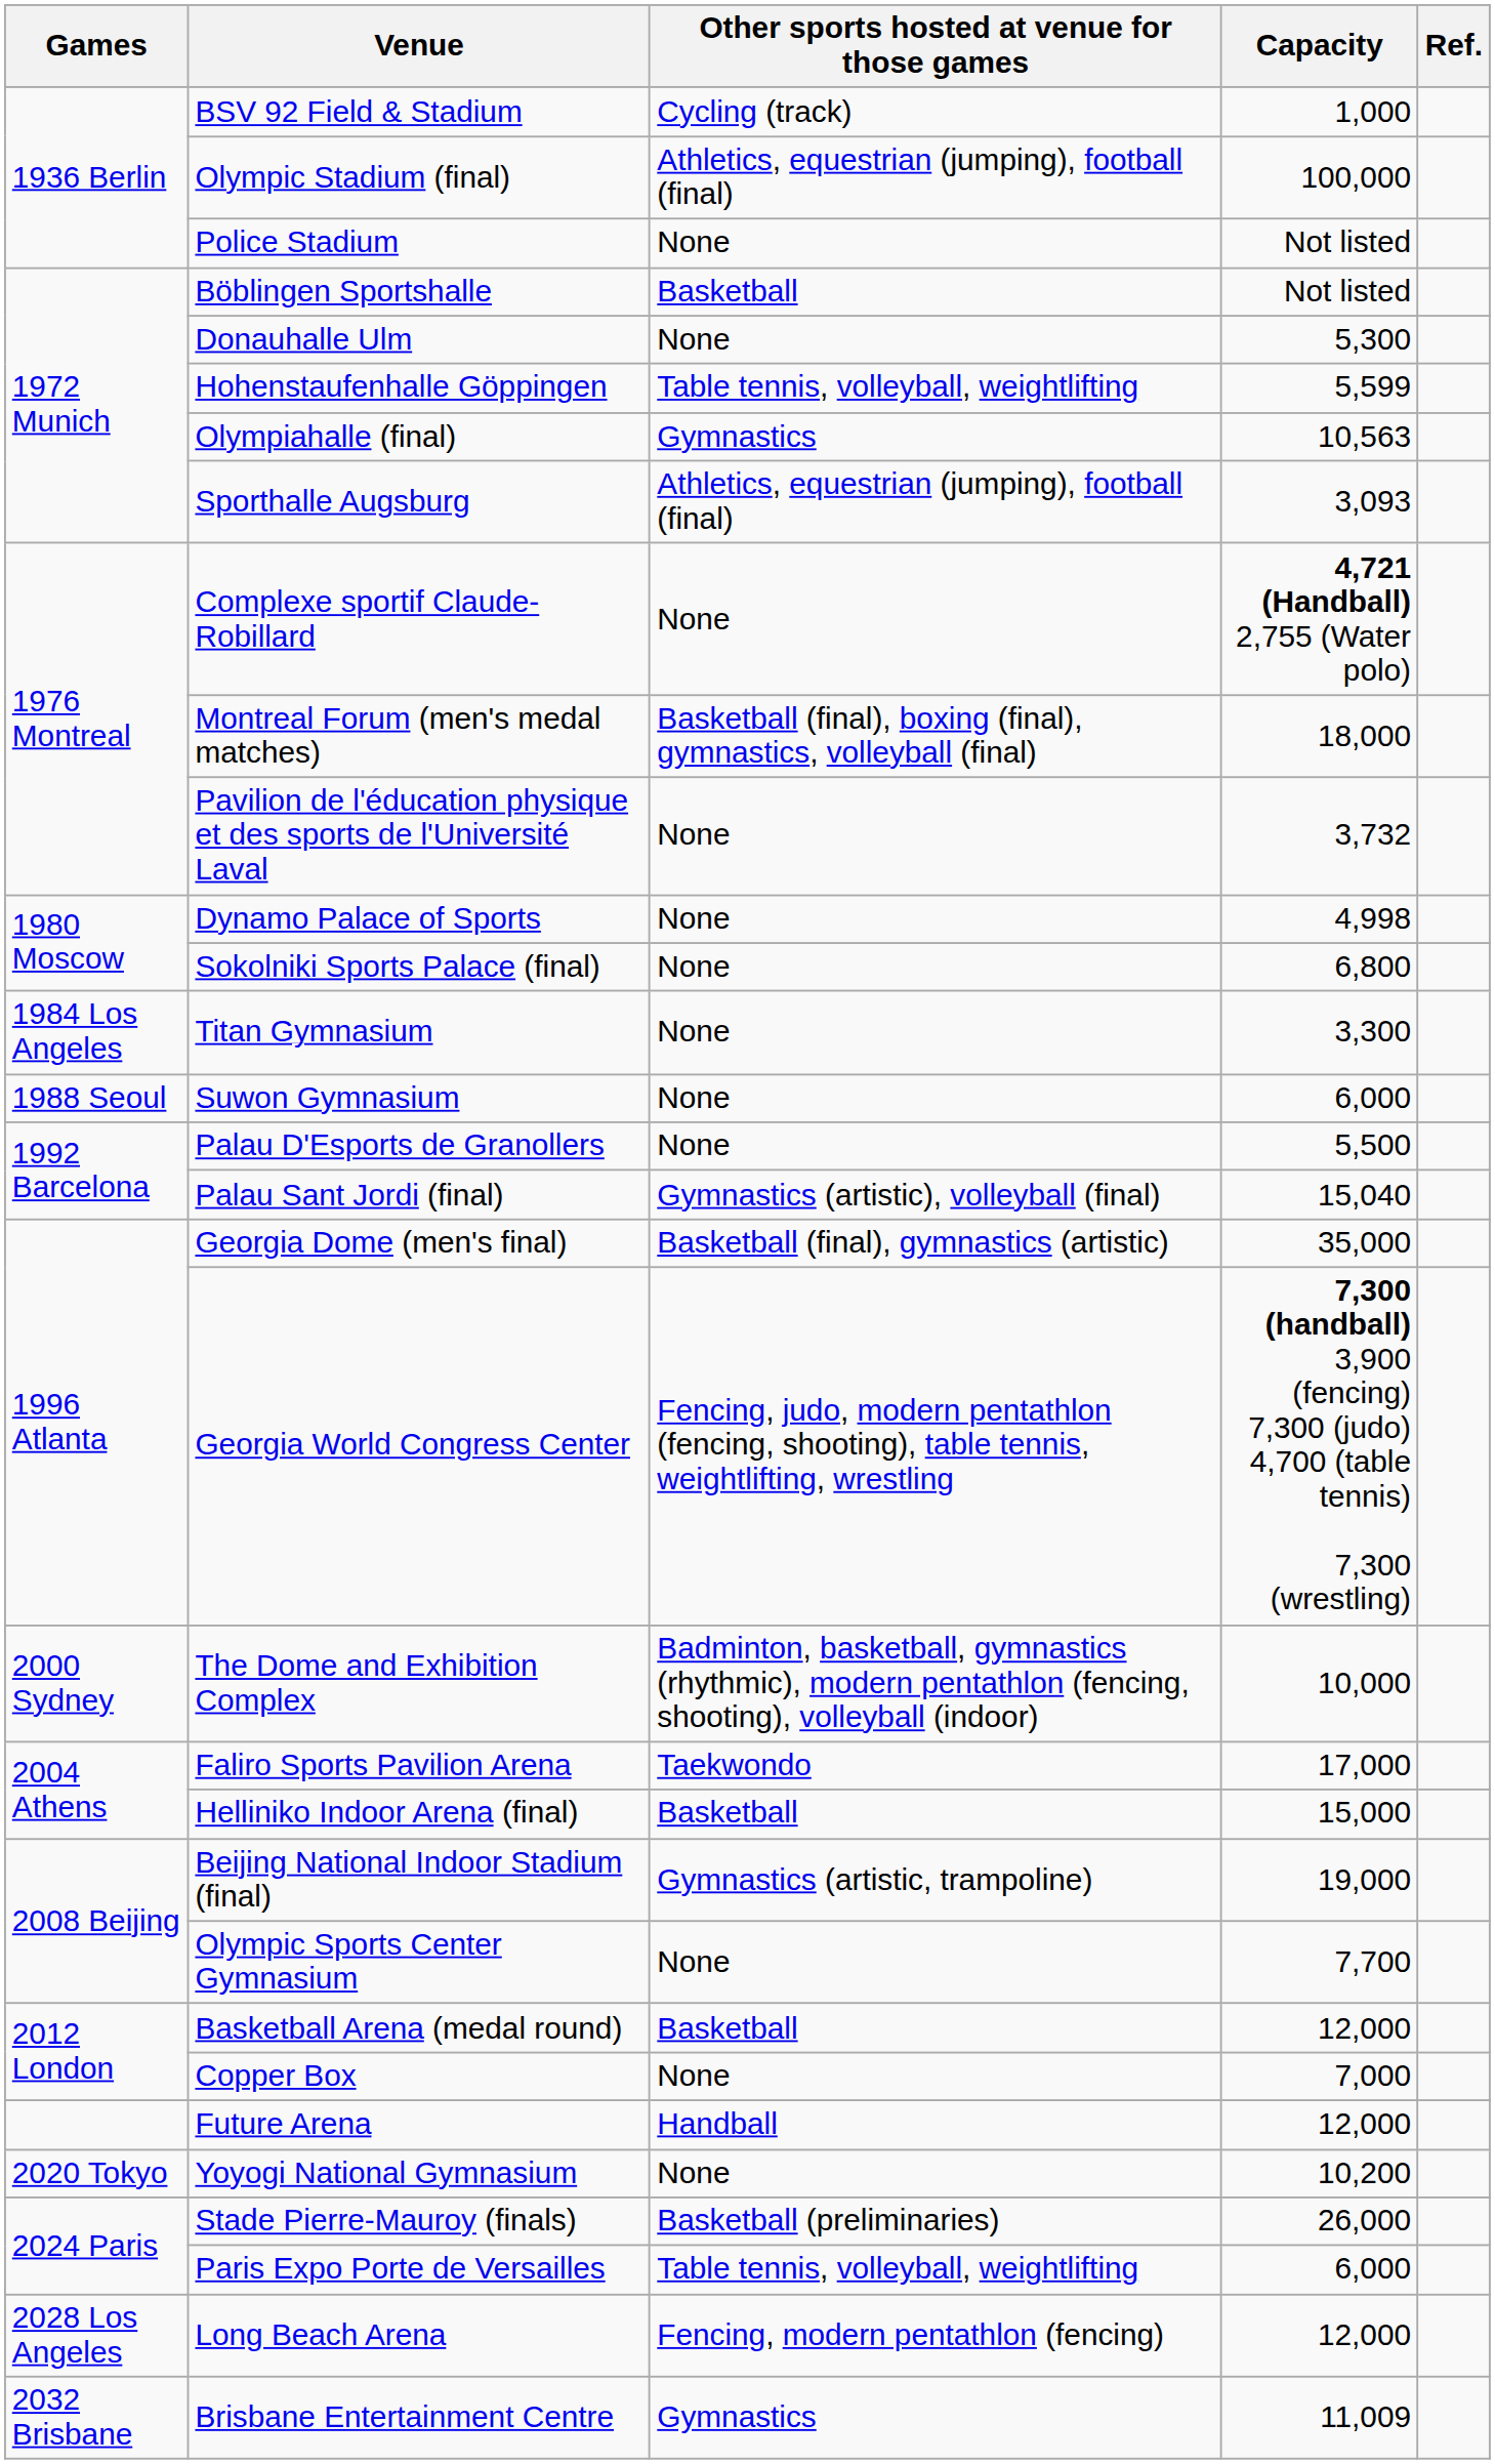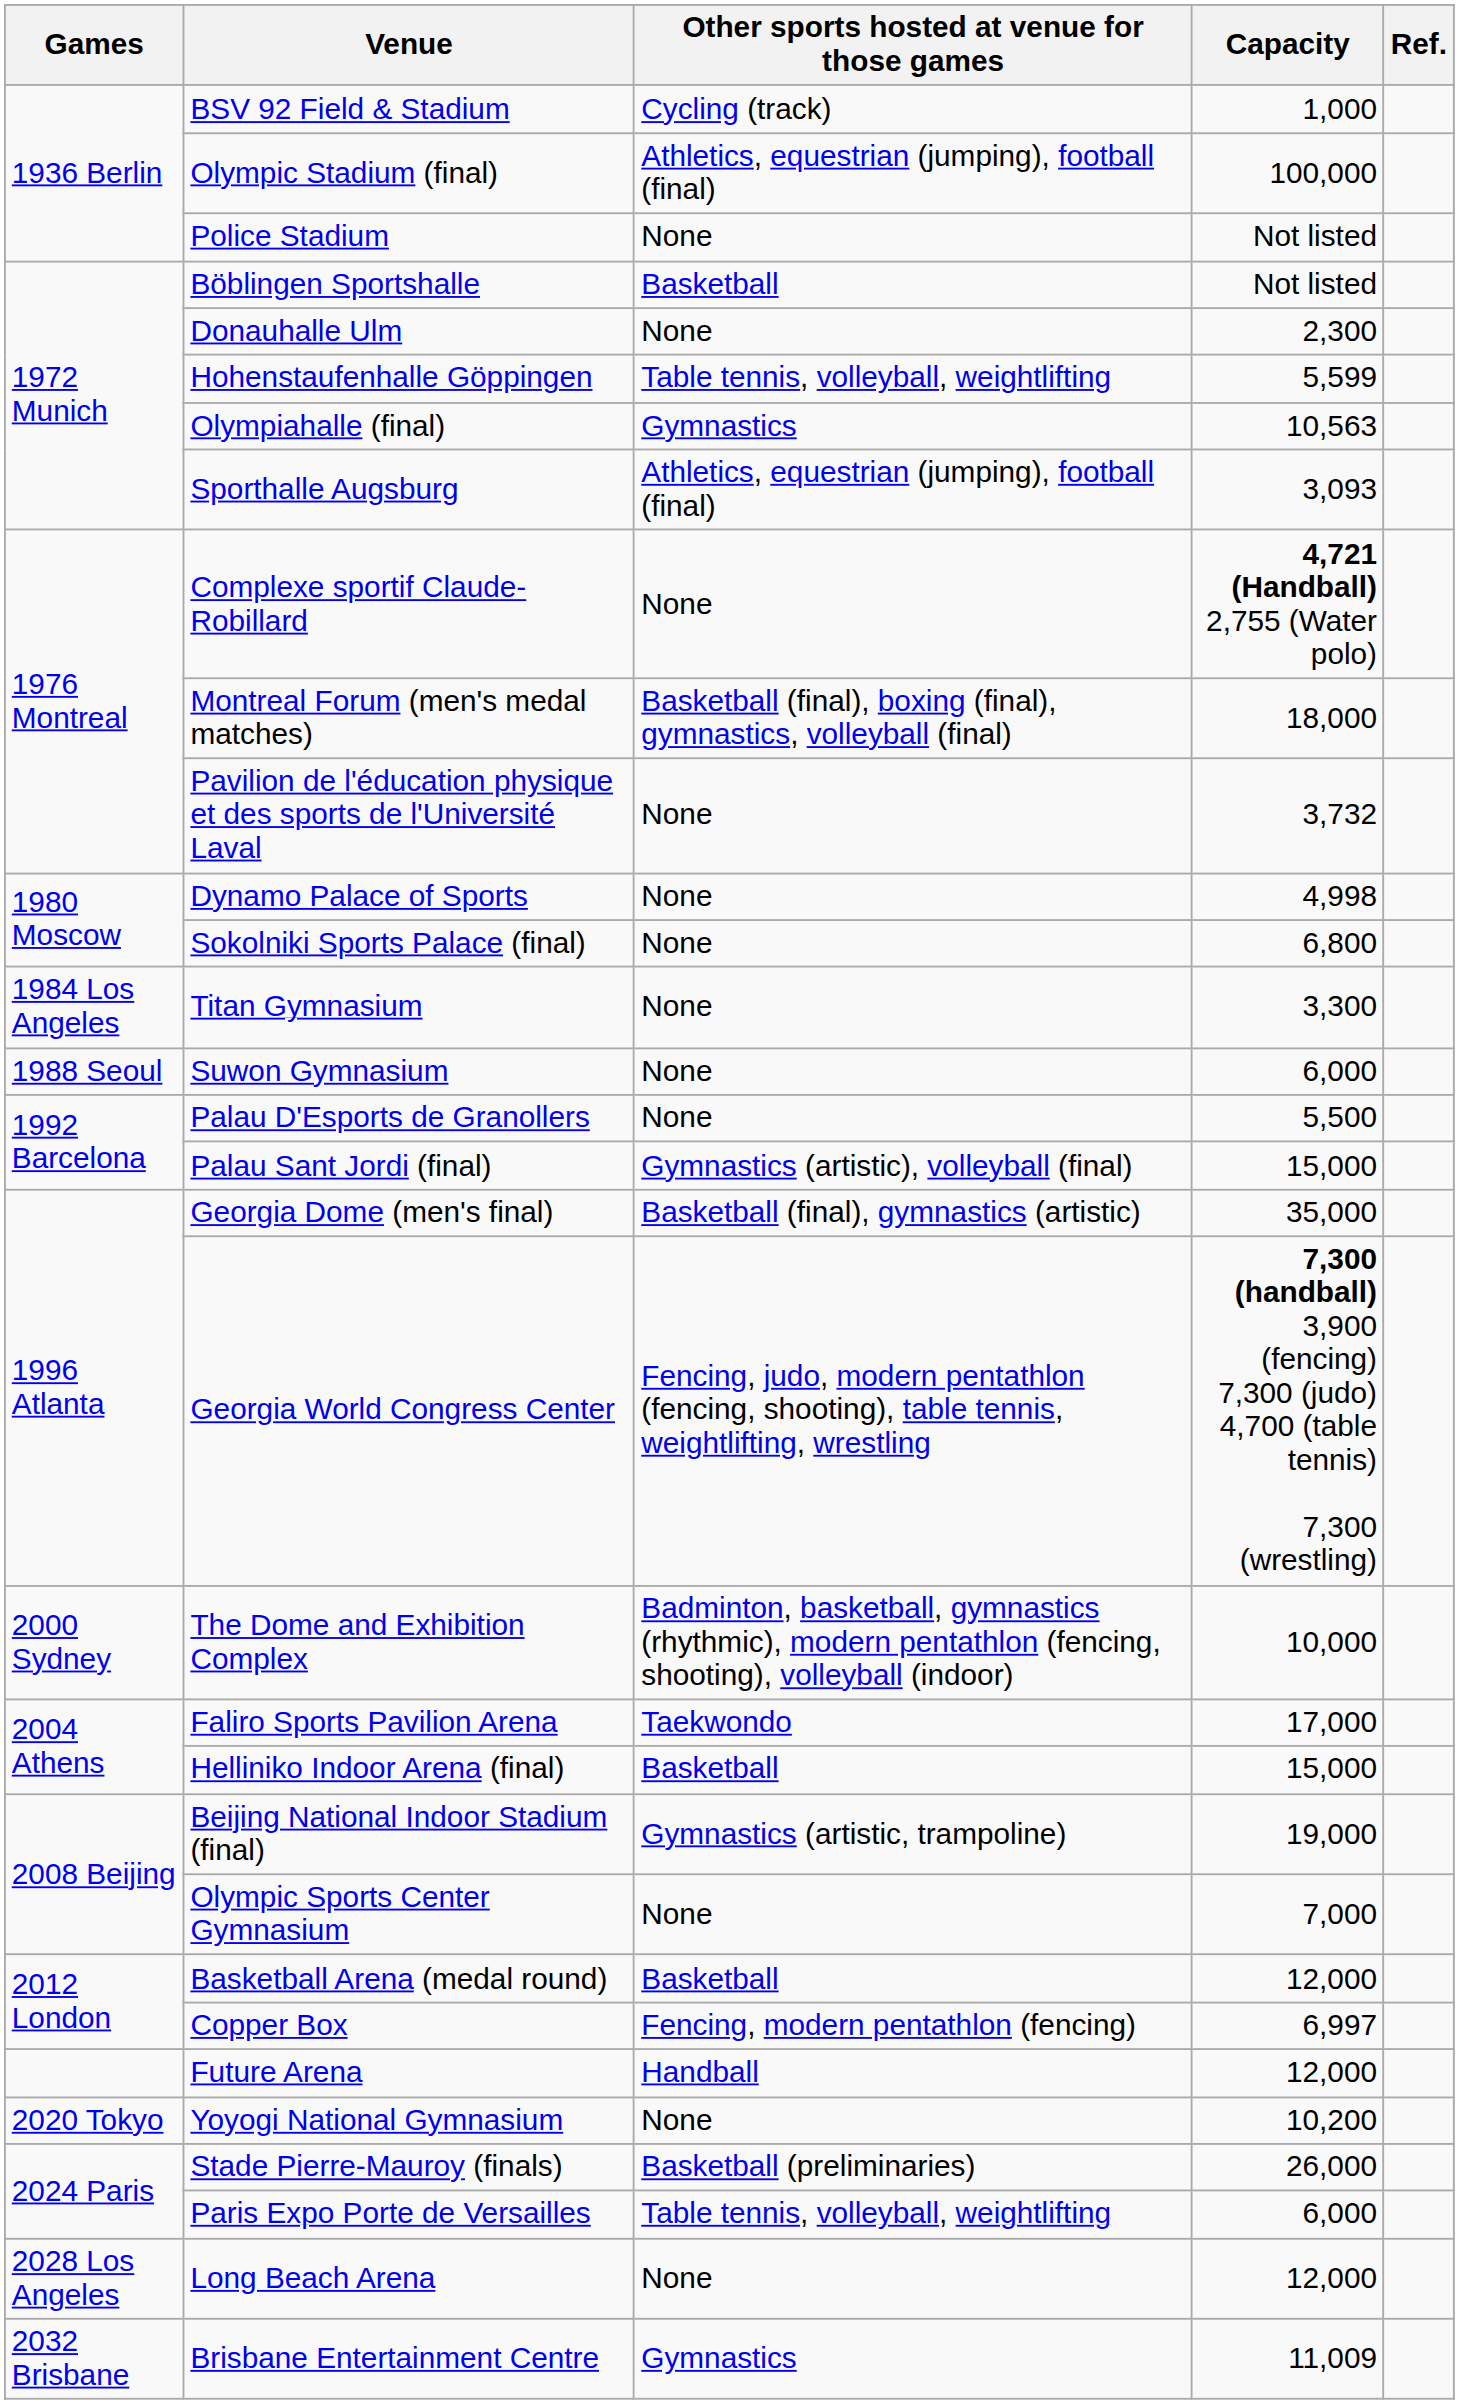Donauhalle Ulm | Capacity: 5,300 -> 2,300
Palau Sant Jordi (final) | Capacity: 15,040 -> 15,000
Olympic Sports Center Gymnasium | Capacity: 7,700 -> 7,000
Copper Box | Other sports hosted at venue for those games: None -> Fencing, modern pentathlon (fencing)
Copper Box | Capacity: 7,000 -> 6,997
Long Beach Arena | Other sports hosted at venue for those games: Fencing, modern pentathlon (fencing) -> None
